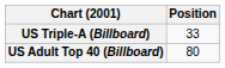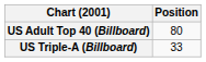rows swapped: US Adult Top 40 (Billboard) <-> US Triple-A (Billboard)
